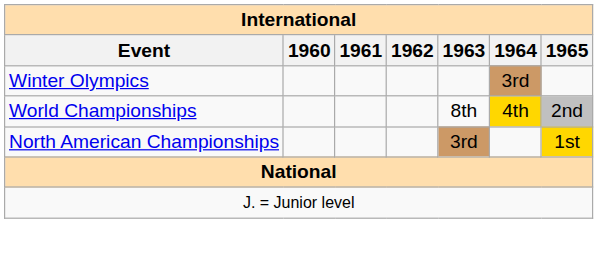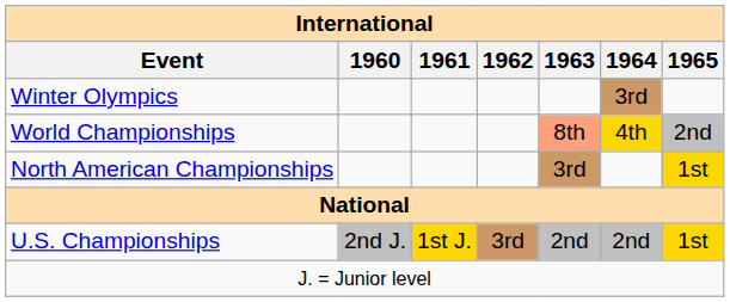World Championships | 1963: no background -> lightsalmon background
+ row: U.S. Championships | 2nd J. | 1st J. | 3rd | 2nd | 2nd | 1st
